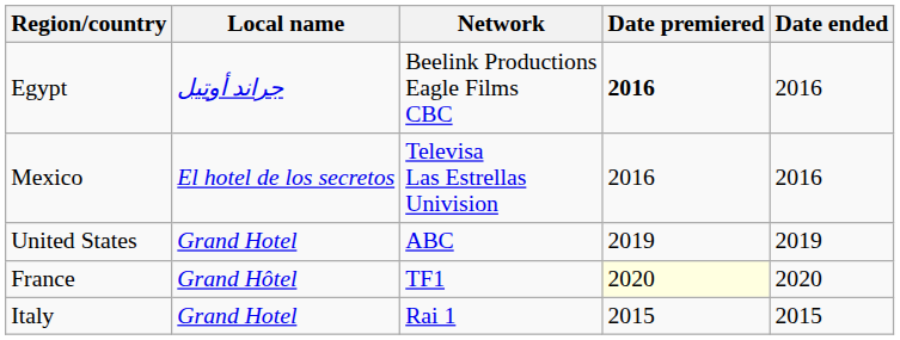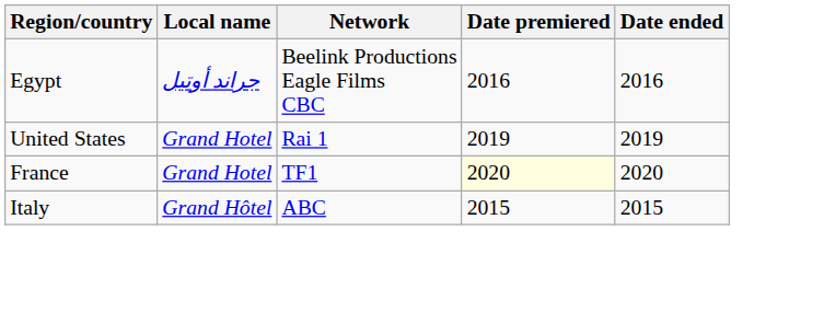Egypt | Date premiered: bold -> normal
- row: Mexico | El hotel de los secretos | Televisa Las Estrellas Univision | 2016 | 2016
United States | Network: ABC -> Rai 1
France | Local name: Grand Hôtel -> Grand Hotel
Italy | Local name: Grand Hotel -> Grand Hôtel
Italy | Network: Rai 1 -> ABC
